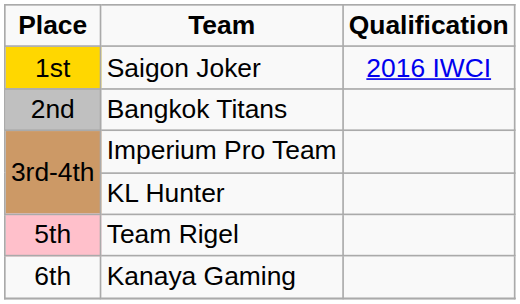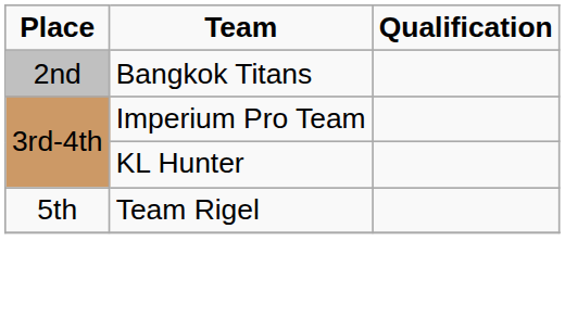- row: 1st | Saigon Joker | 2016 IWCI
Team Rigel | Place: pink background -> no background
- row: 6th | Kanaya Gaming
